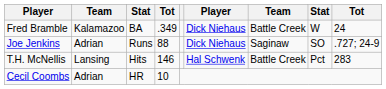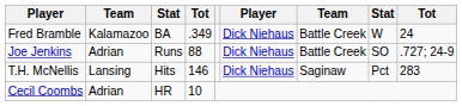Joe Jenkins | column 7: Saginaw -> Battle Creek
T.H. McNellis | column 6: Hal Schwenk -> Dick Niehaus
T.H. McNellis | column 7: Battle Creek -> Saginaw
